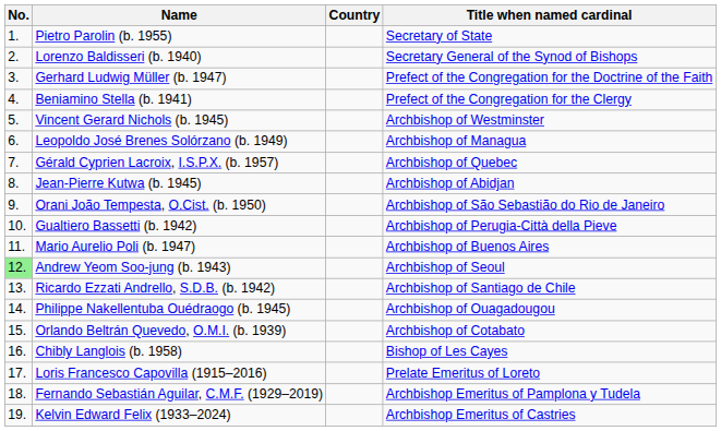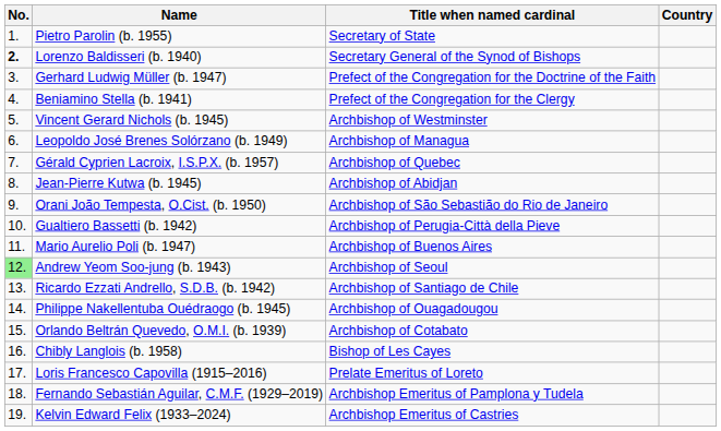columns swapped: Title when named cardinal <-> Country
Lorenzo Baldisseri (b. 1940) | No.: normal -> bold
